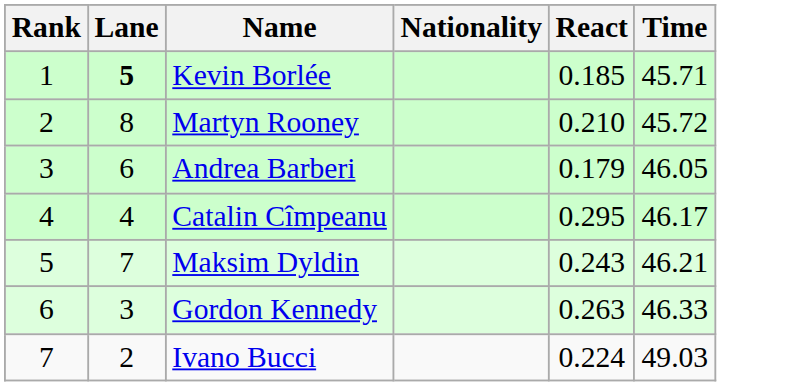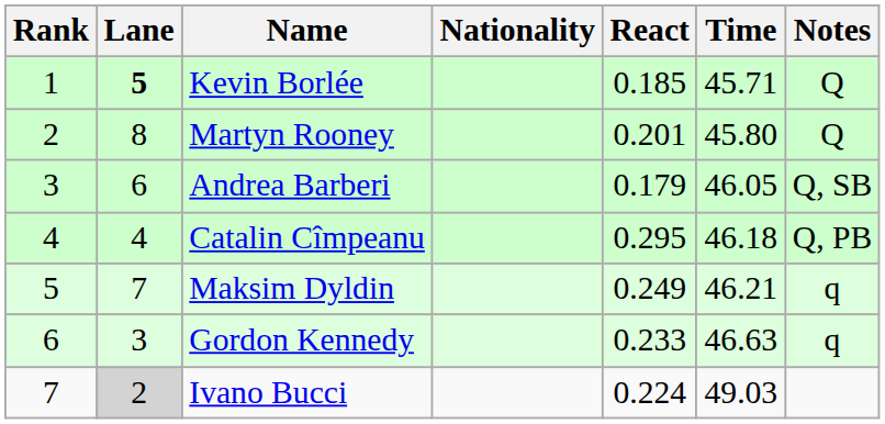+ column: Notes | Q | Q | Q, SB | Q, PB | q | q
Martyn Rooney | React: 0.210 -> 0.201
Martyn Rooney | Time: 45.72 -> 45.80
Catalin Cîmpeanu | Time: 46.17 -> 46.18
Maksim Dyldin | React: 0.243 -> 0.249
Gordon Kennedy | React: 0.263 -> 0.233
Gordon Kennedy | Time: 46.33 -> 46.63
Ivano Bucci | Lane: no background -> lightgrey background
